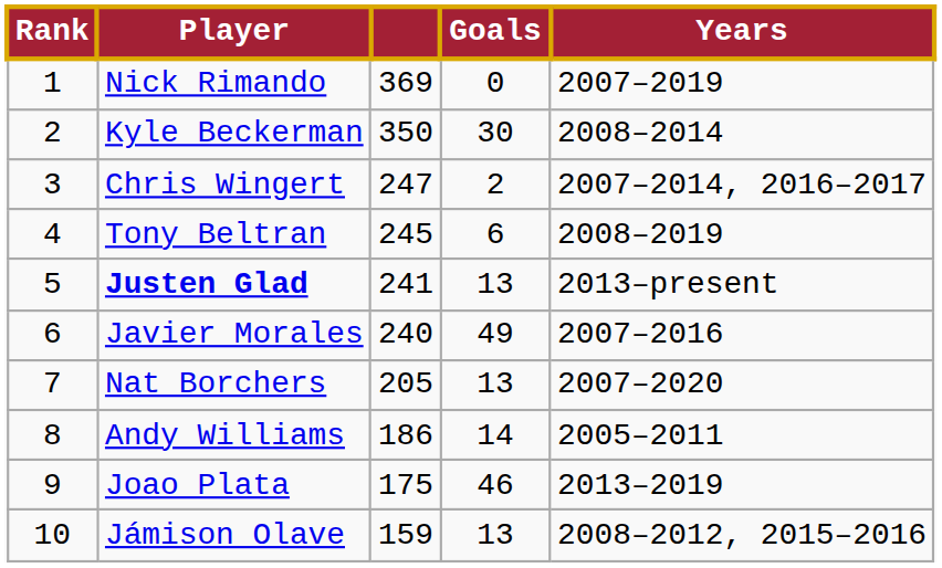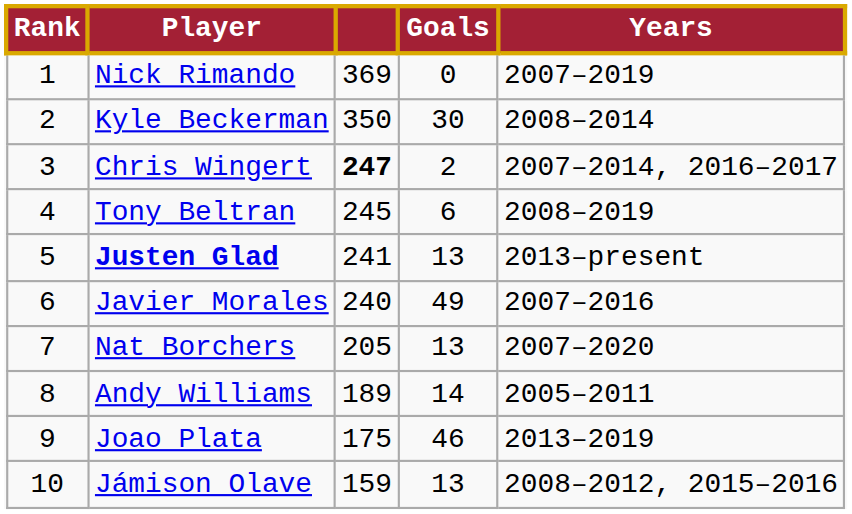Chris Wingert | column 3: normal -> bold
Andy Williams | column 3: 186 -> 189
